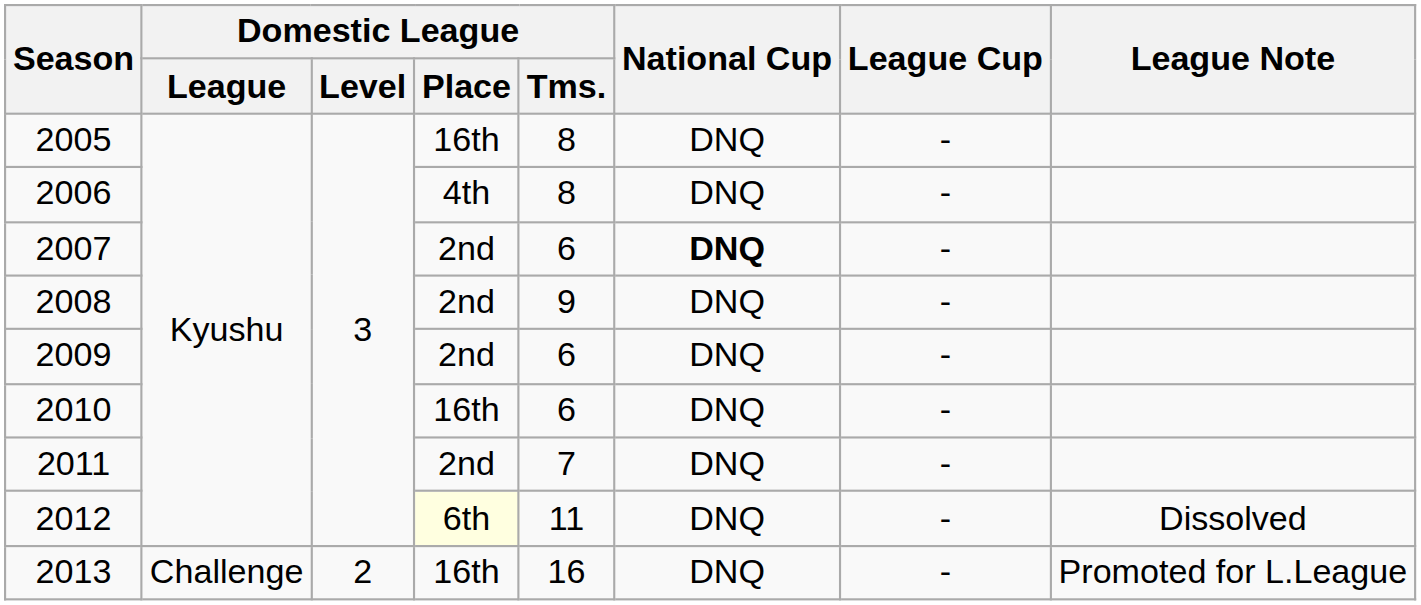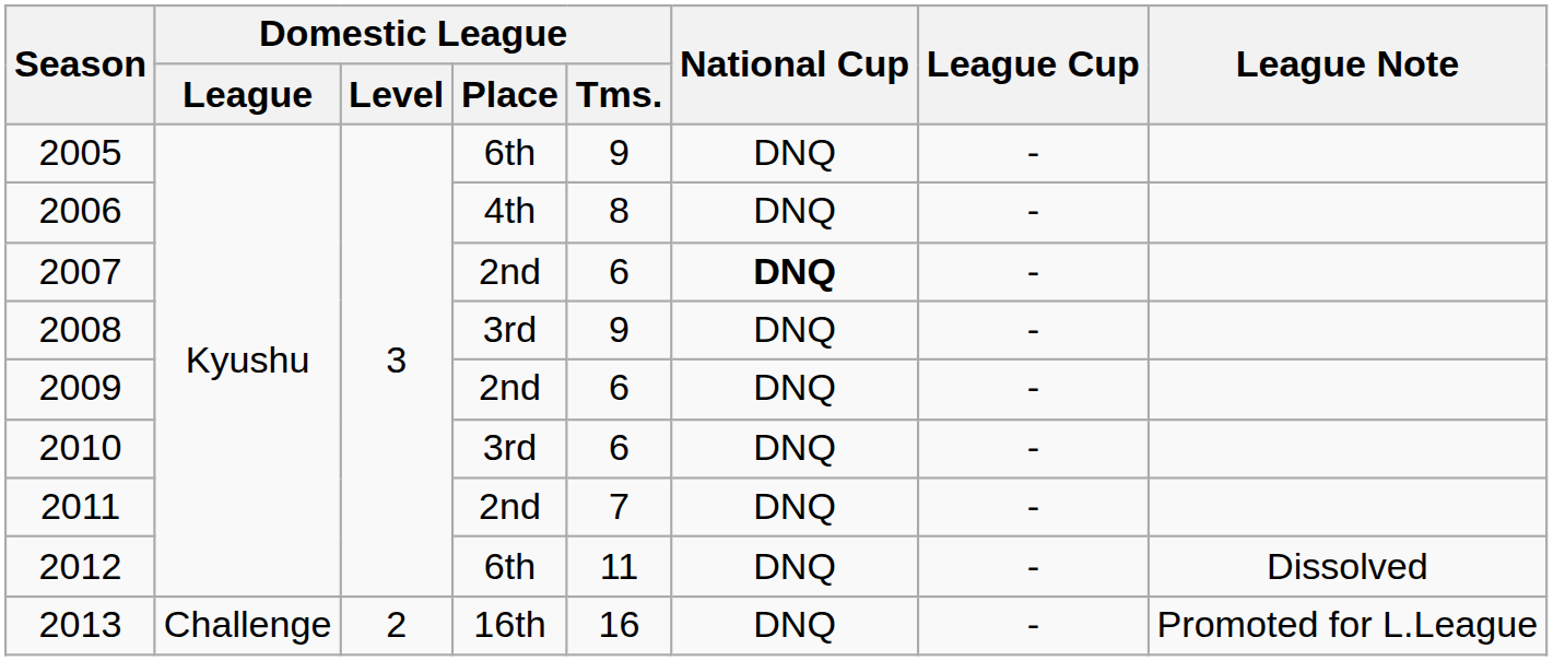2005 | Domestic League / Place: 16th -> 6th
2005 | Domestic League / Tms.: 8 -> 9
2008 | Domestic League / Place: 2nd -> 3rd
2010 | Domestic League / Place: 16th -> 3rd
2012 | Domestic League / Place: lightyellow background -> no background
